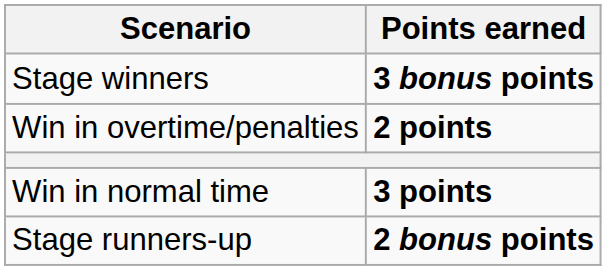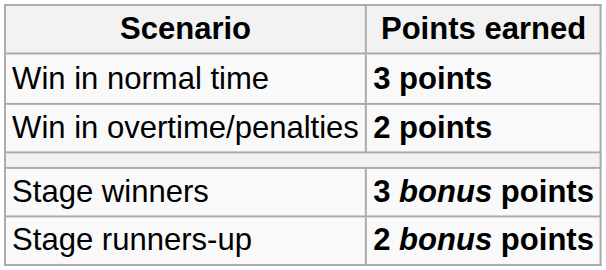rows swapped: Win in normal time <-> Stage winners
